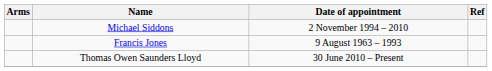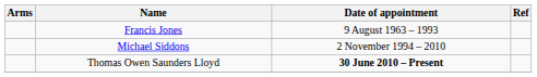rows swapped: Francis Jones <-> Michael Siddons
Thomas Owen Saunders Lloyd | Date of appointment: normal -> bold
